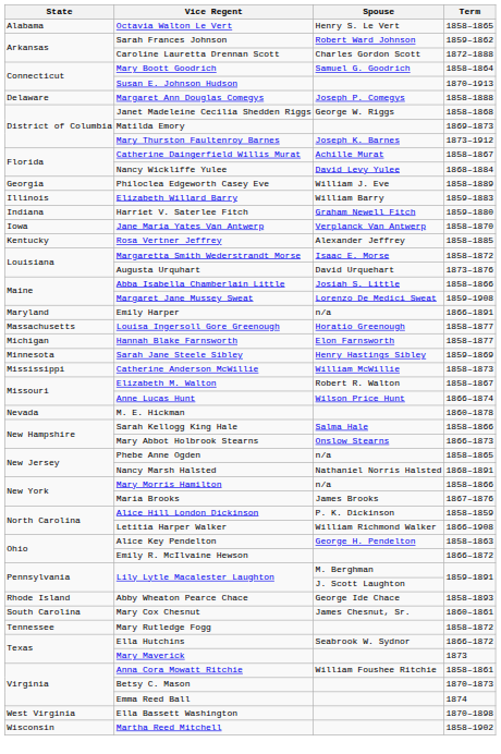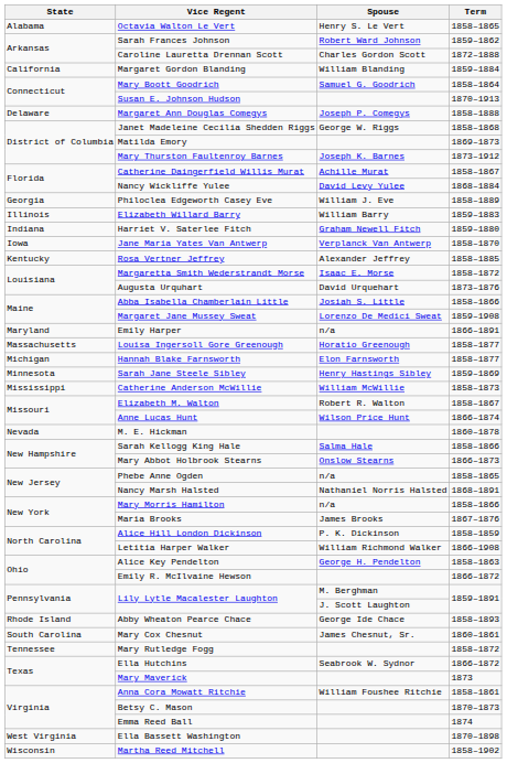+ row: California | Margaret Gordon Blanding | William Blanding | 1859–1884
